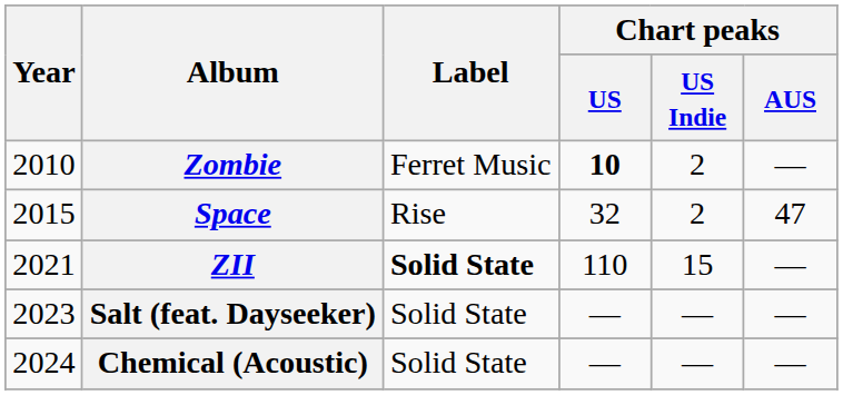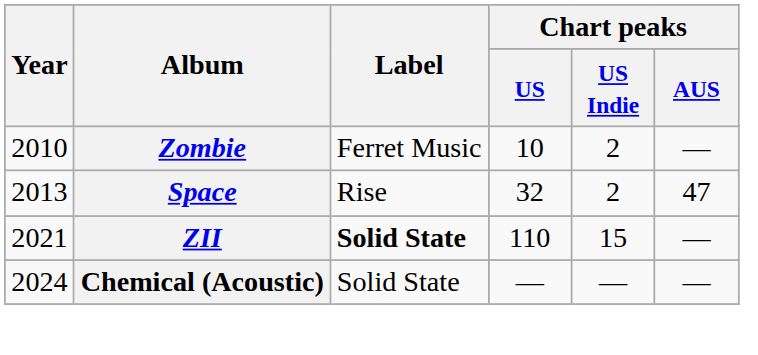Zombie | Chart peaks / US: bold -> normal
Space | Year: 2015 -> 2013
- row: 2023 | Salt (feat. Dayseeker) | Solid State | — | — | —
